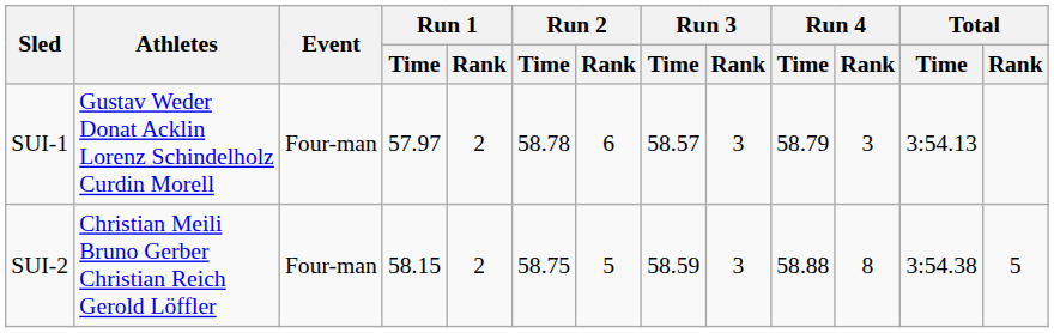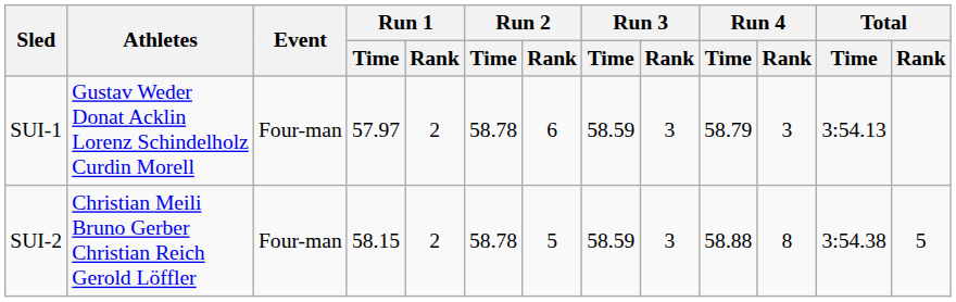SUI-1 | Run 3 / Time: 58.57 -> 58.59
SUI-2 | Run 2 / Time: 58.75 -> 58.78
